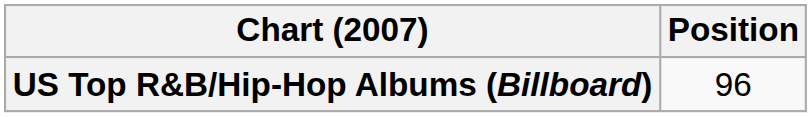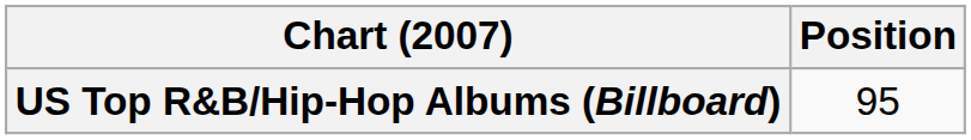US Top R&B/Hip-Hop Albums (Billboard) | Position: 96 -> 95
